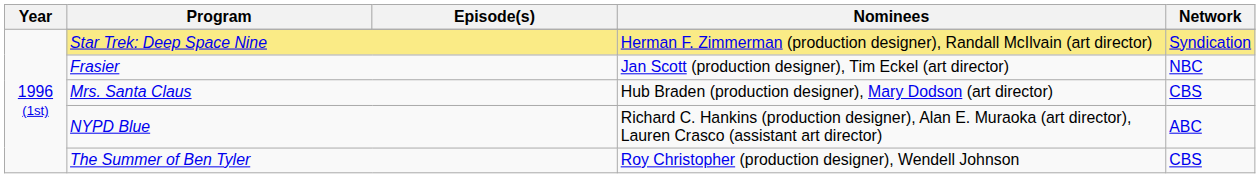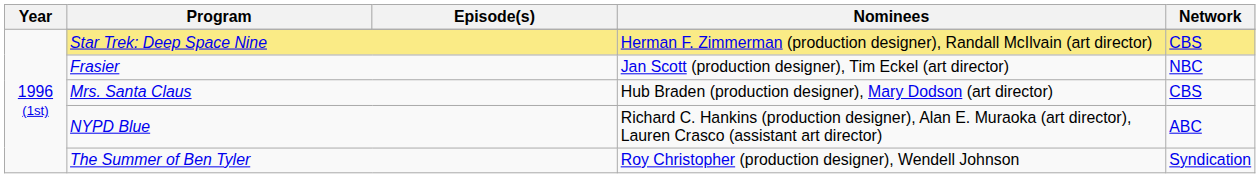Star Trek: Deep Space Nine | Network: Syndication -> CBS
The Summer of Ben Tyler | Network: CBS -> Syndication
